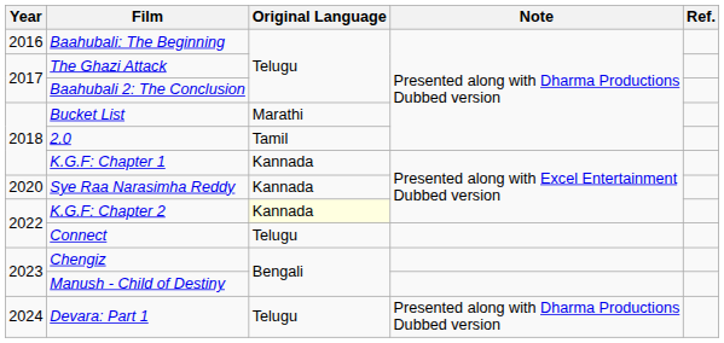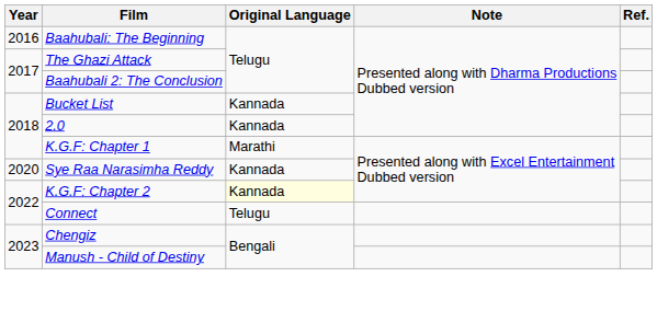Bucket List | Original Language: Marathi -> Kannada
2.0 | Original Language: Tamil -> Kannada
K.G.F: Chapter 1 | Original Language: Kannada -> Marathi
- row: 2024 | Devara: Part 1 | Telugu | Presented along with Dharma Productions Dubbed version
